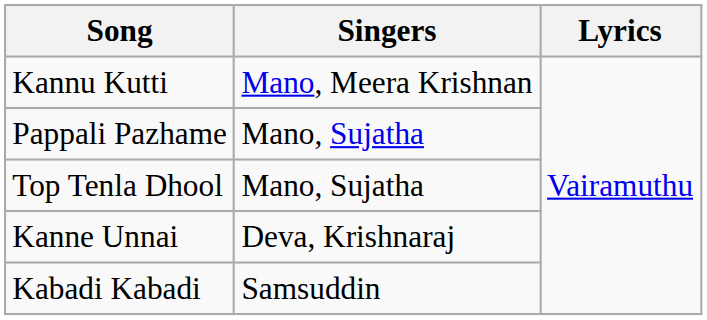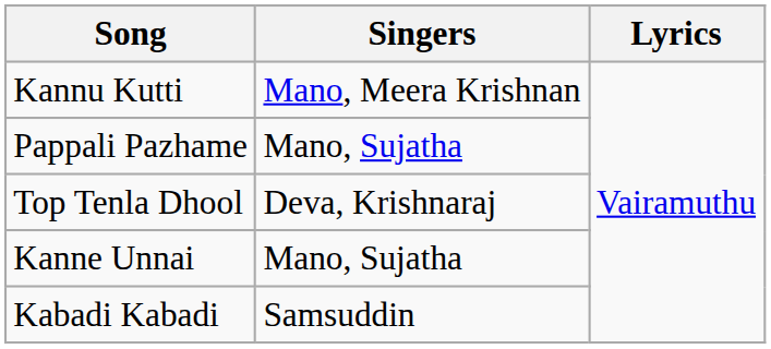Top Tenla Dhool | Singers: Mano, Sujatha -> Deva, Krishnaraj
Kanne Unnai | Singers: Deva, Krishnaraj -> Mano, Sujatha
